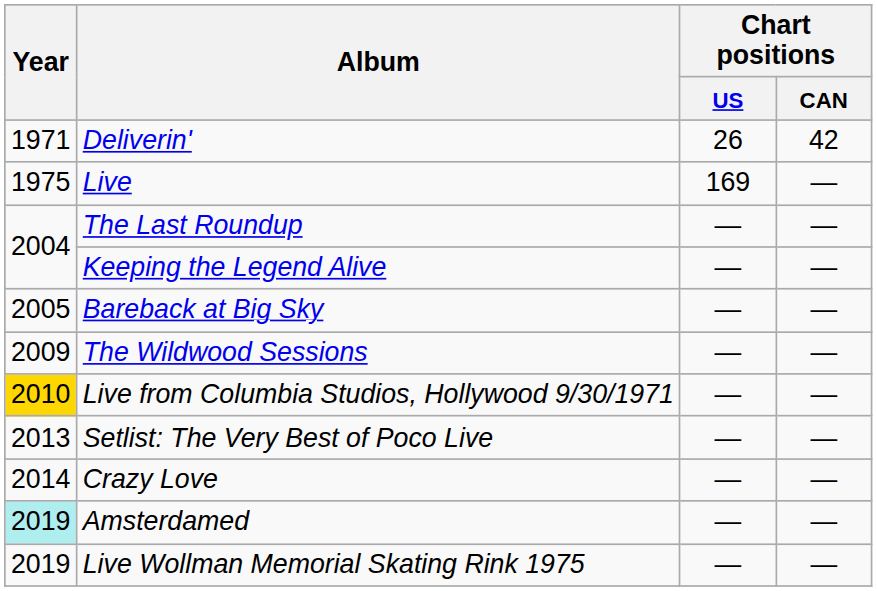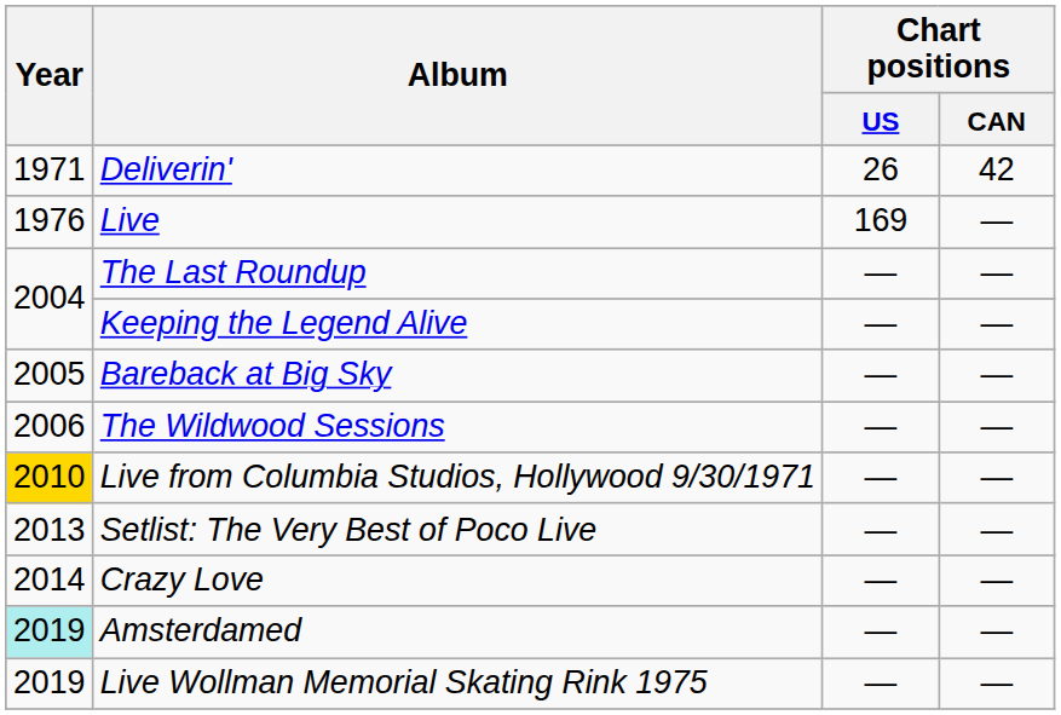Live | Year: 1975 -> 1976
The Wildwood Sessions | Year: 2009 -> 2006
